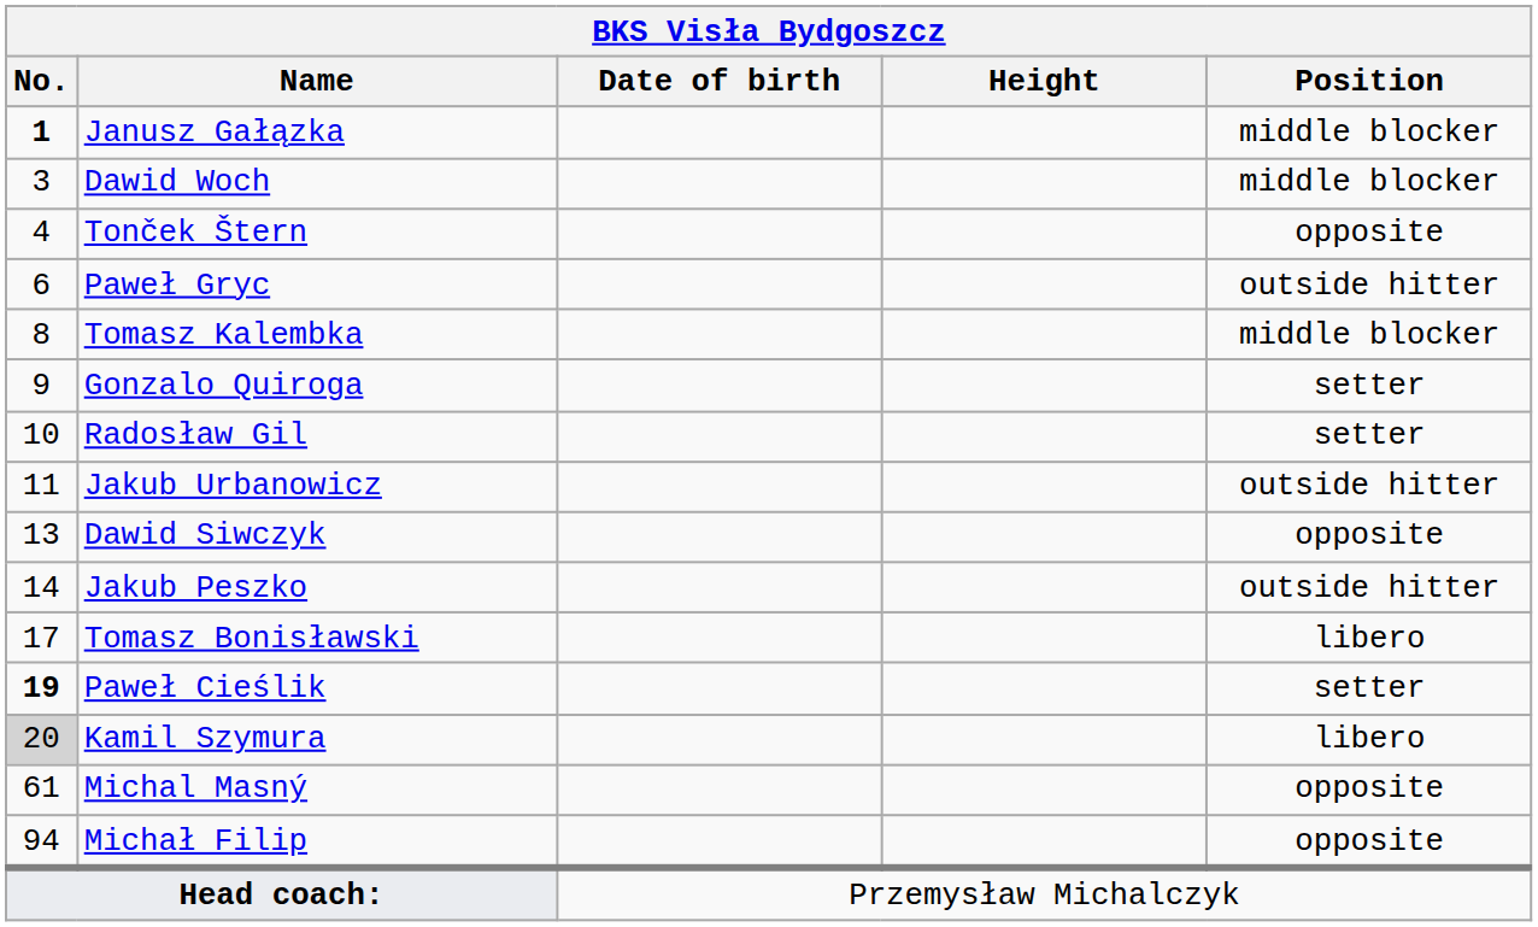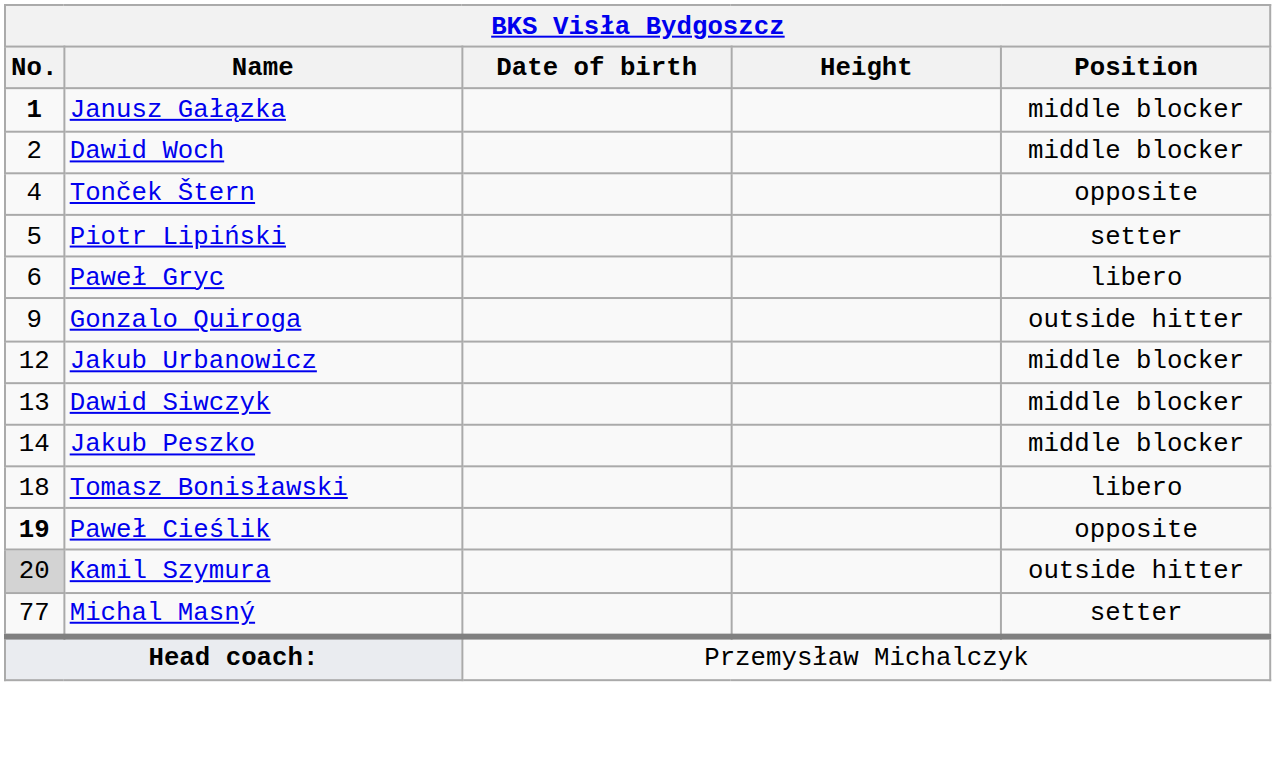Dawid Woch | No.: 3 -> 2
+ row: 5 | Piotr Lipiński | setter
Paweł Gryc | Position: outside hitter -> libero
- row: 8 | Tomasz Kalembka | middle blocker
Gonzalo Quiroga | Position: setter -> outside hitter
- row: 10 | Radosław Gil | setter
Jakub Urbanowicz | No.: 11 -> 12
Jakub Urbanowicz | Position: outside hitter -> middle blocker
Dawid Siwczyk | Position: opposite -> middle blocker
Jakub Peszko | Position: outside hitter -> middle blocker
Tomasz Bonisławski | No.: 17 -> 18
Paweł Cieślik | Position: setter -> opposite
Kamil Szymura | Position: libero -> outside hitter
Michal Masný | No.: 61 -> 77
Michal Masný | Position: opposite -> setter
- row: 94 | Michał Filip | opposite
